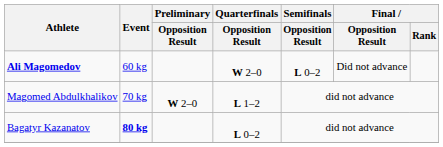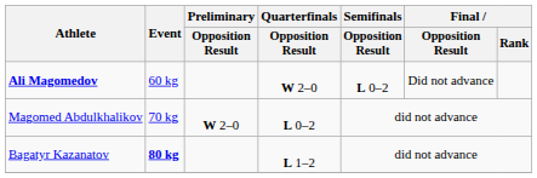Magomed Abdulkhalikov | Quarterfinals / Opposition Result: L 1–2 -> L 0–2
Bagatyr Kazanatov | Quarterfinals / Opposition Result: L 0–2 -> L 1–2
